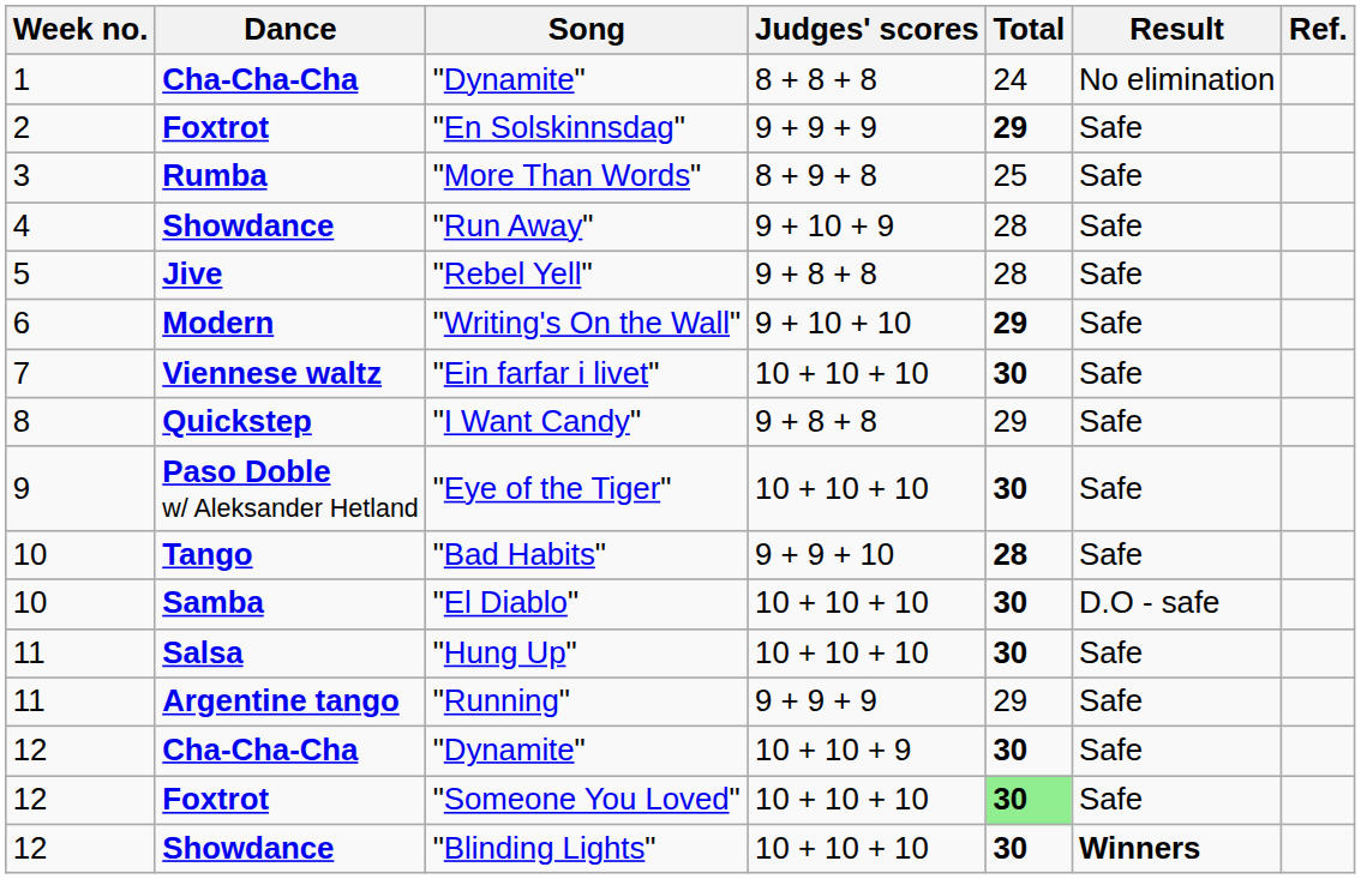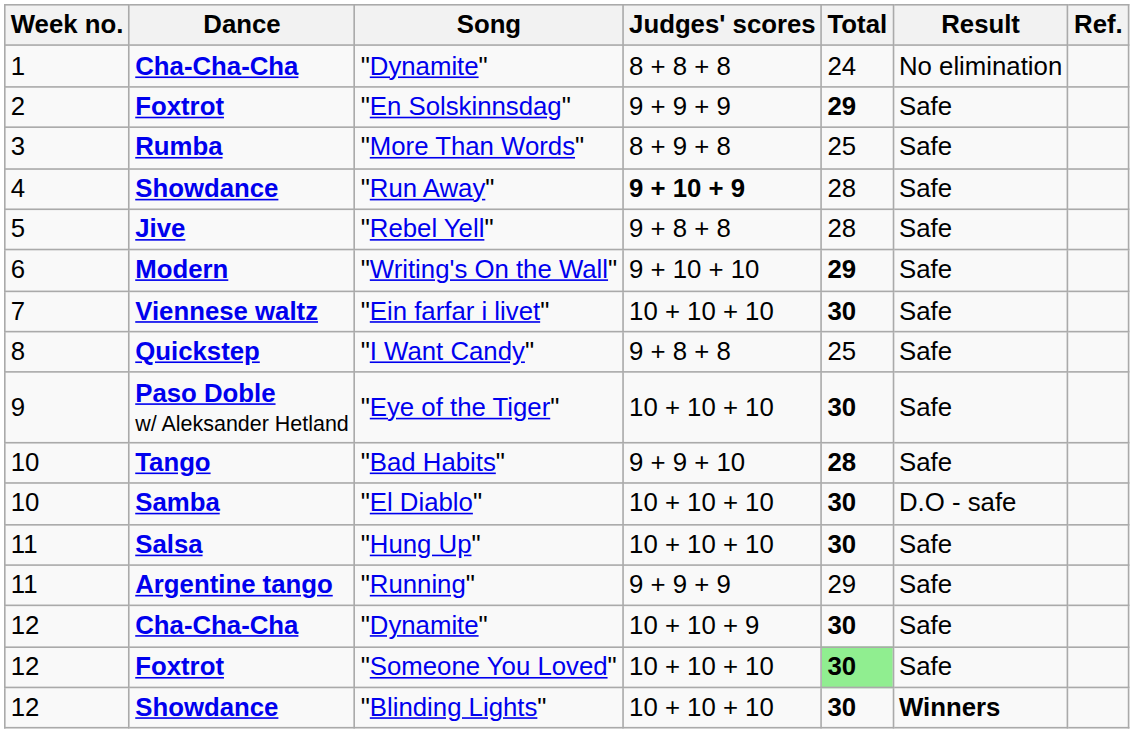"Run Away" | Judges' scores: normal -> bold
"I Want Candy" | Total: 29 -> 25
